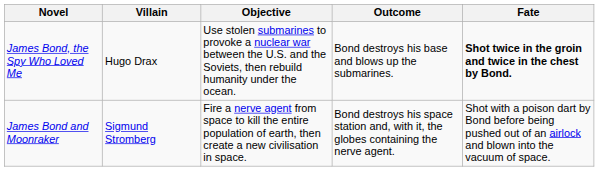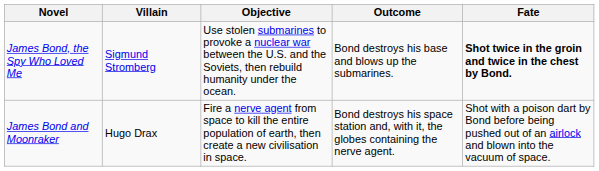James Bond, the Spy Who Loved Me | Villain: Hugo Drax -> Sigmund Stromberg
James Bond and Moonraker | Villain: Sigmund Stromberg -> Hugo Drax
